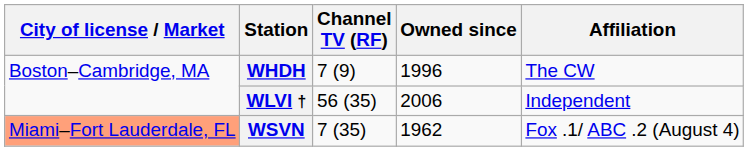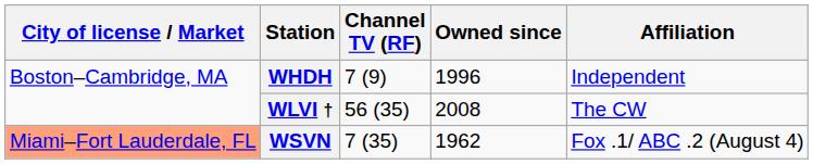WHDH | Affiliation: The CW -> Independent
WLVI † | Owned since: 2006 -> 2008
WLVI † | Affiliation: Independent -> The CW
